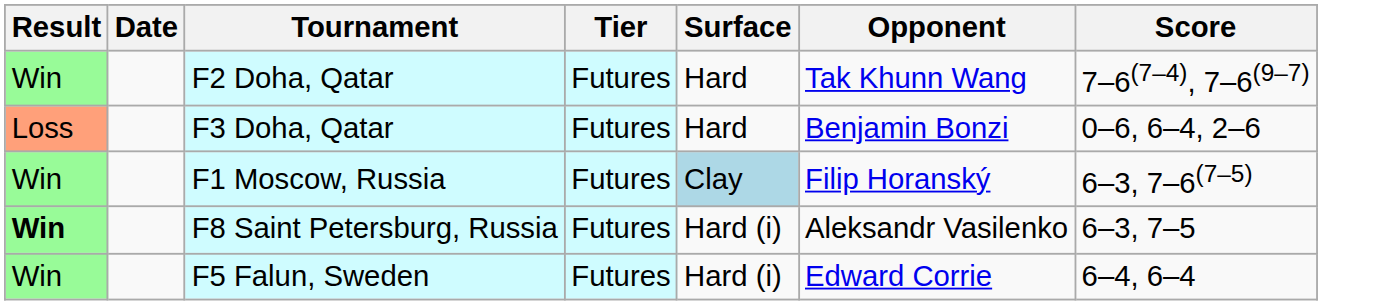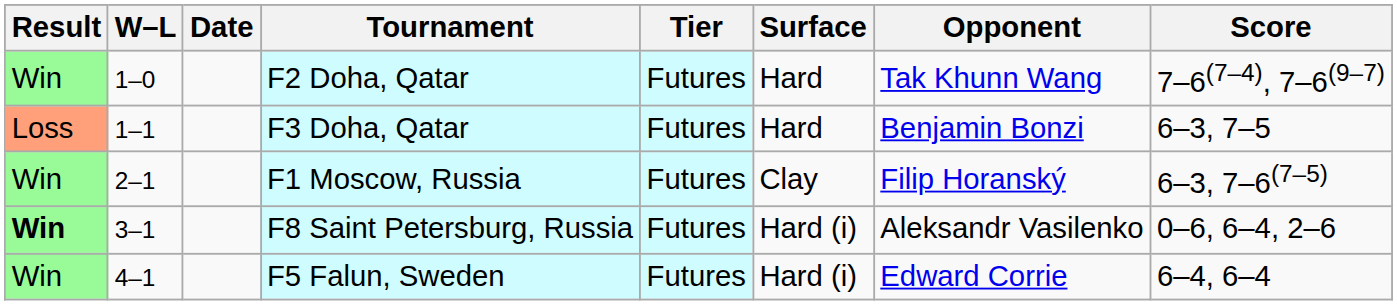+ column: W–L | 1–0 | 1–1 | 2–1 | 3–1 | 4–1
F3 Doha, Qatar | Score: 0–6, 6–4, 2–6 -> 6–3, 7–5
F1 Moscow, Russia | Surface: lightblue background -> no background
F8 Saint Petersburg, Russia | Score: 6–3, 7–5 -> 0–6, 6–4, 2–6
